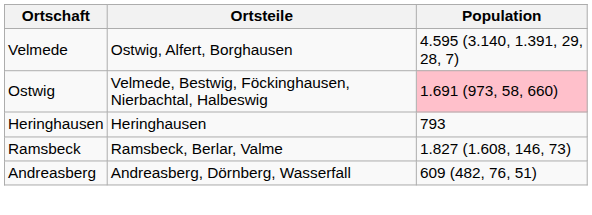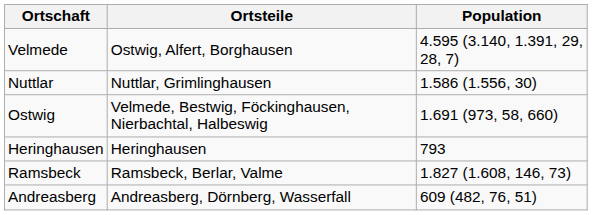+ row: Nuttlar | Nuttlar, Grimlinghausen | 1.586 (1.556, 30)
Ostwig | Population: pink background -> no background
